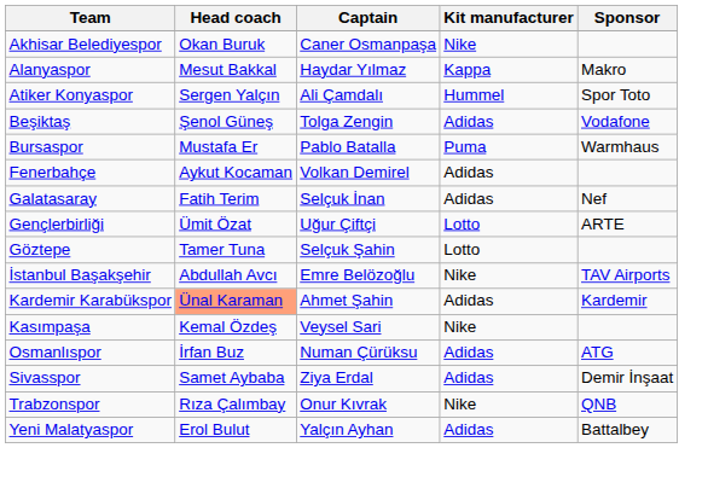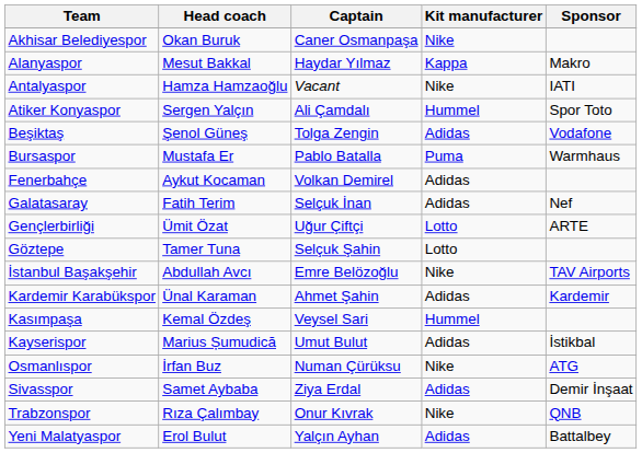+ row: Antalyaspor | Hamza Hamzaoğlu | Vacant | Nike | IATI
Kardemir Karabükspor | Head coach: lightsalmon background -> no background
Kasımpaşa | Kit manufacturer: Nike -> Hummel
+ row: Kayserispor | Marius Șumudică | Umut Bulut | Adidas | İstikbal
Osmanlıspor | Kit manufacturer: Adidas -> Nike
